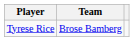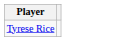- column: Team | Brose Bamberg
